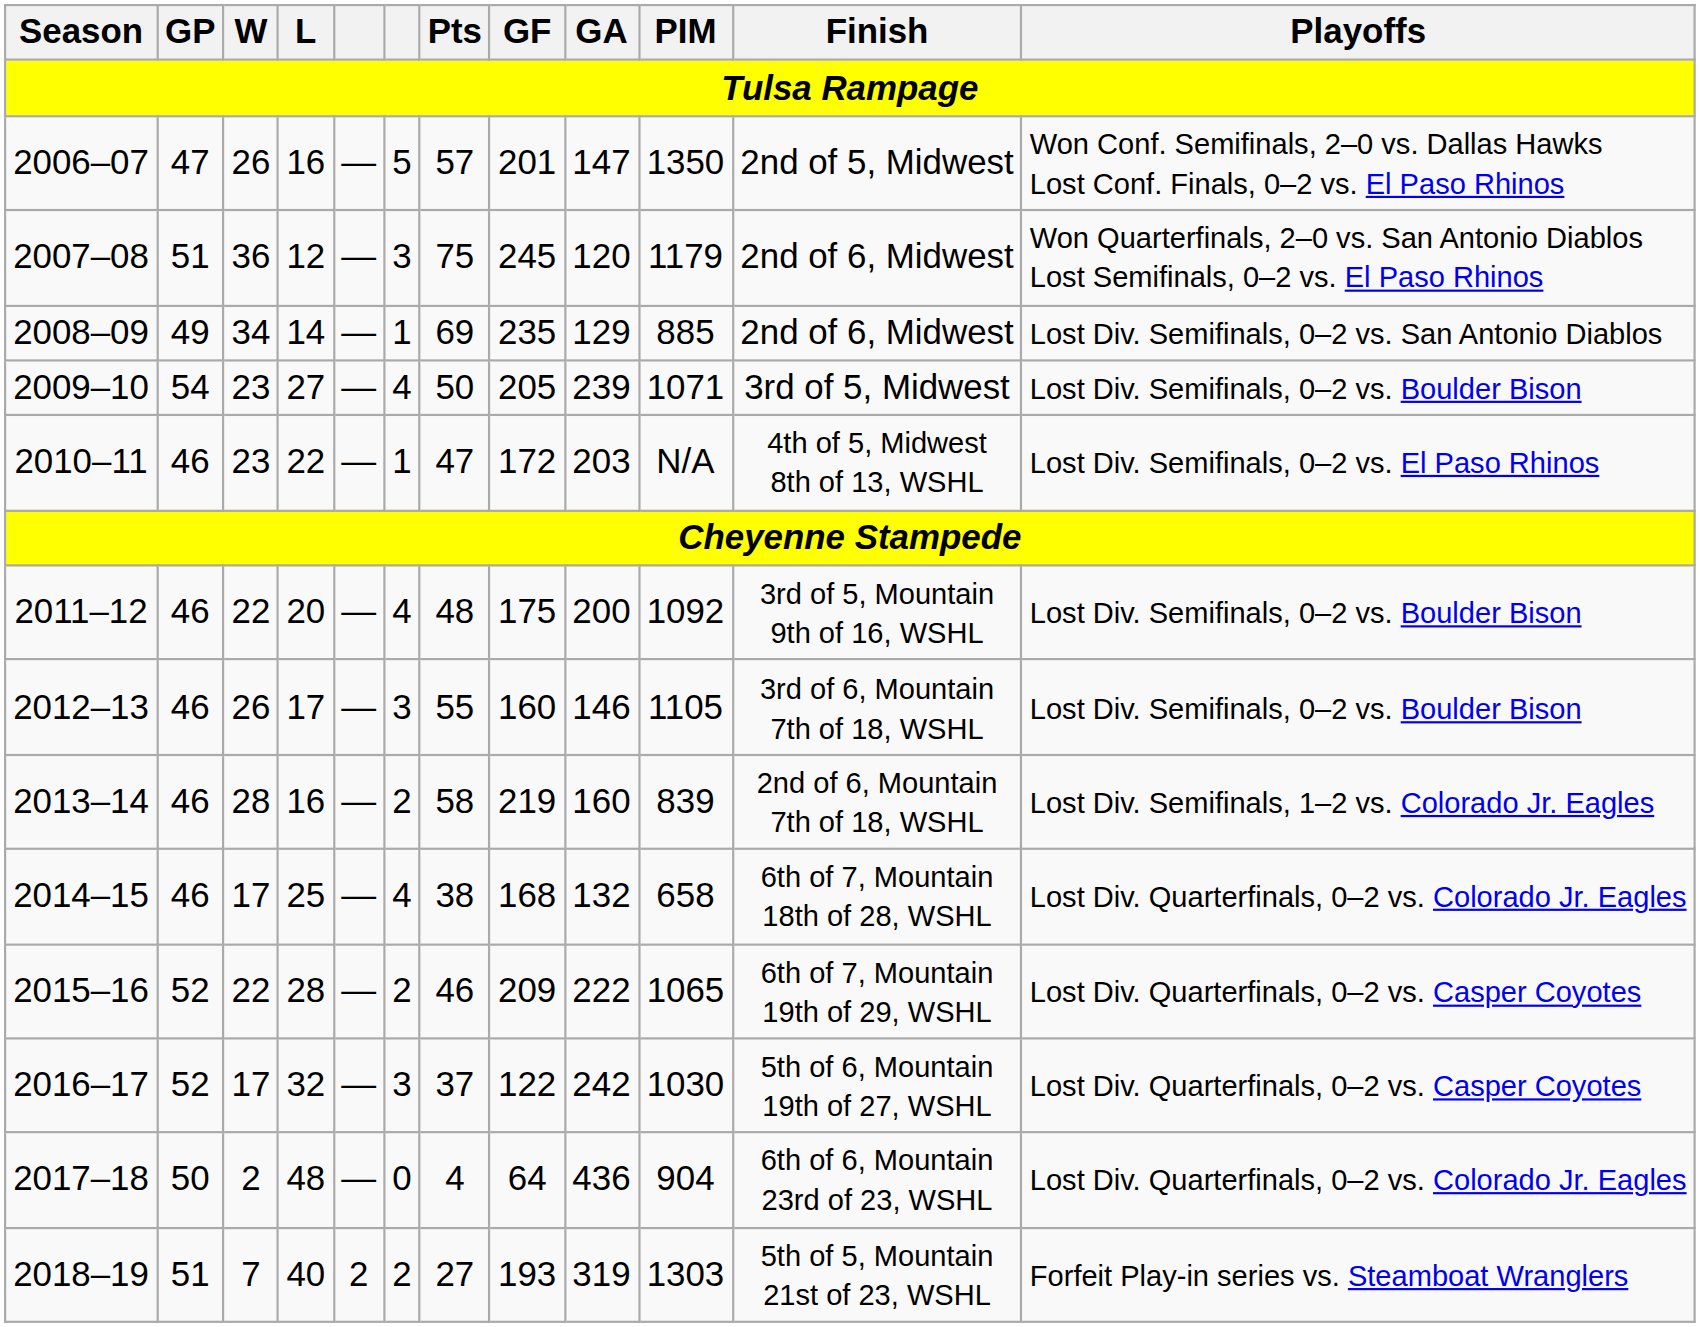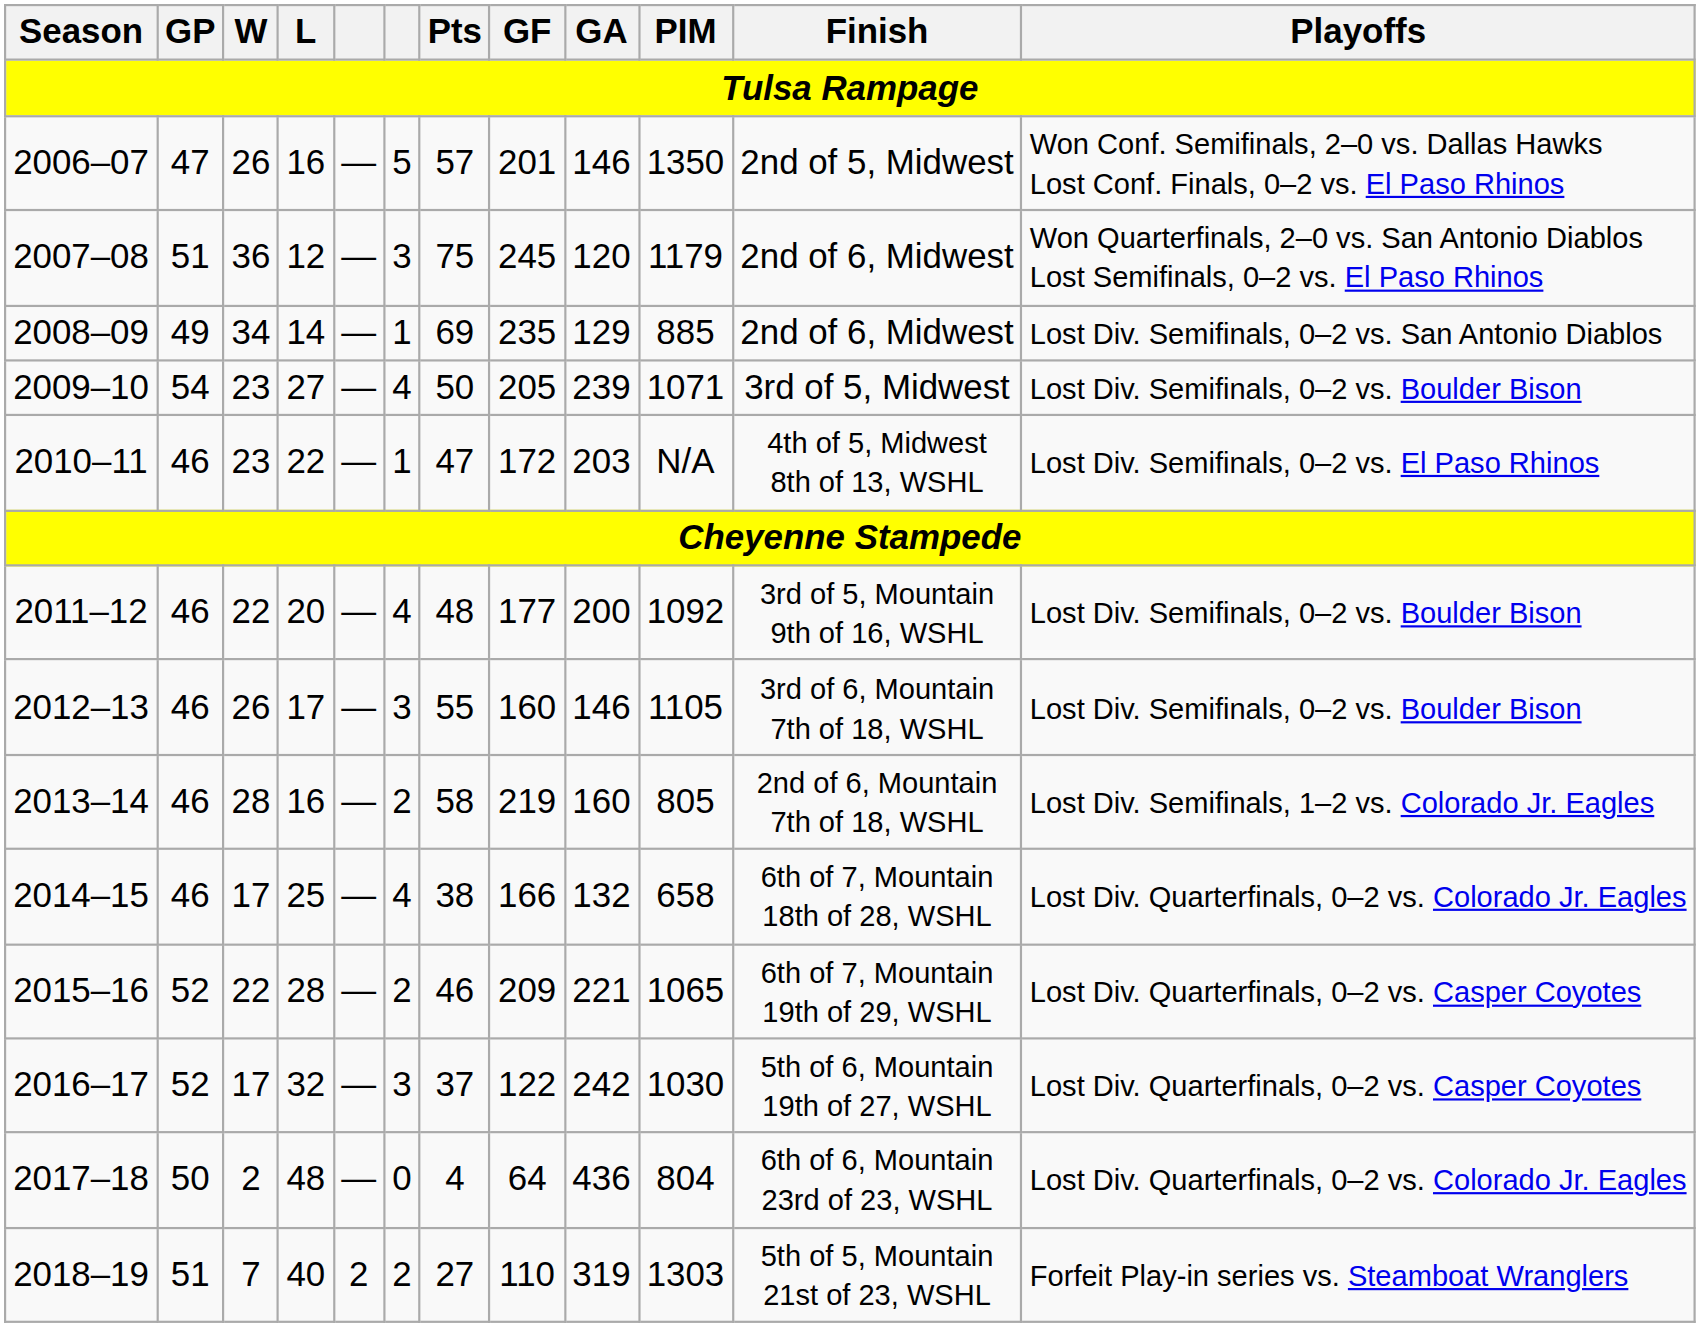2006–07 | GA: 147 -> 146
2011–12 | GF: 175 -> 177
2013–14 | PIM: 839 -> 805
2014–15 | GF: 168 -> 166
2015–16 | GA: 222 -> 221
2017–18 | PIM: 904 -> 804
2018–19 | GF: 193 -> 110
